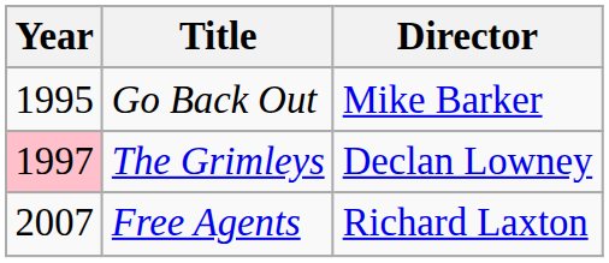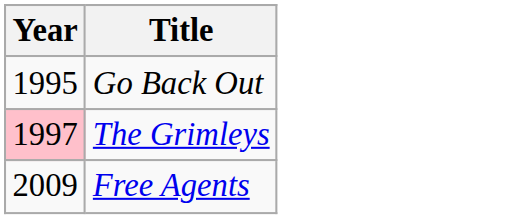- column: Director | Mike Barker | Declan Lowney | Richard Laxton
Free Agents | Year: 2007 -> 2009
